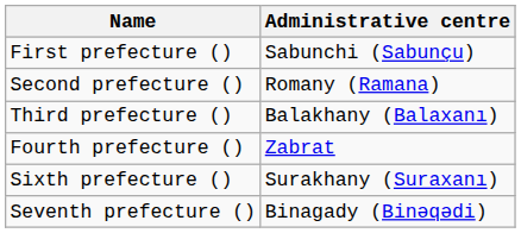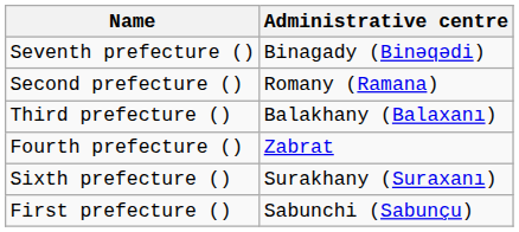rows swapped: First prefecture () <-> Seventh prefecture ()
